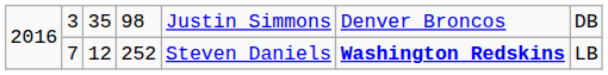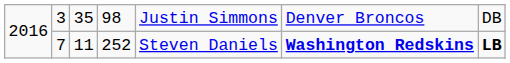2016 / 7 | column 3: 12 -> 11
2016 / 7 | column 7: normal -> bold
